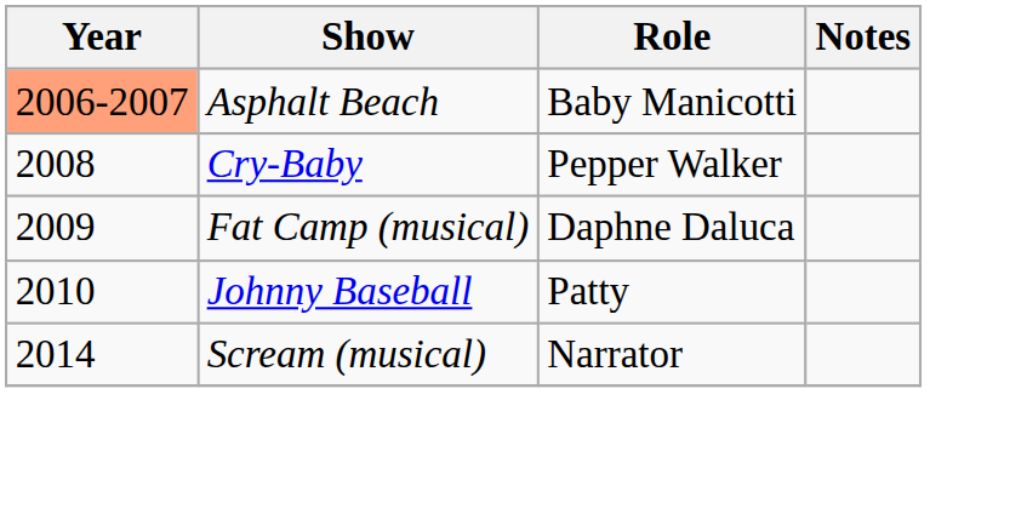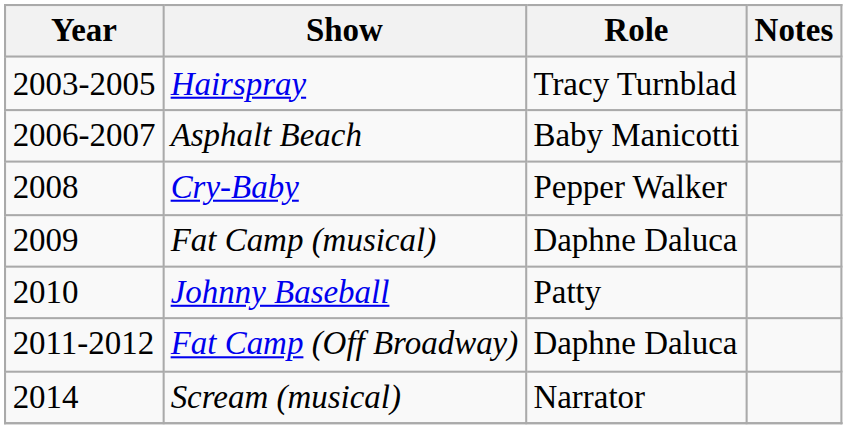+ row: 2003-2005 | Hairspray | Tracy Turnblad
Asphalt Beach | Year: lightsalmon background -> no background
+ row: 2011-2012 | Fat Camp (Off Broadway) | Daphne Daluca
